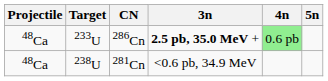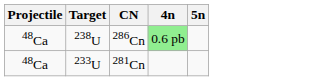- column: 3n | 2.5 pb, 35.0 MeV + | <0.6 pb, 34.9 MeV
286Cn | Target: 233U -> 238U
281Cn | Target: 238U -> 233U
